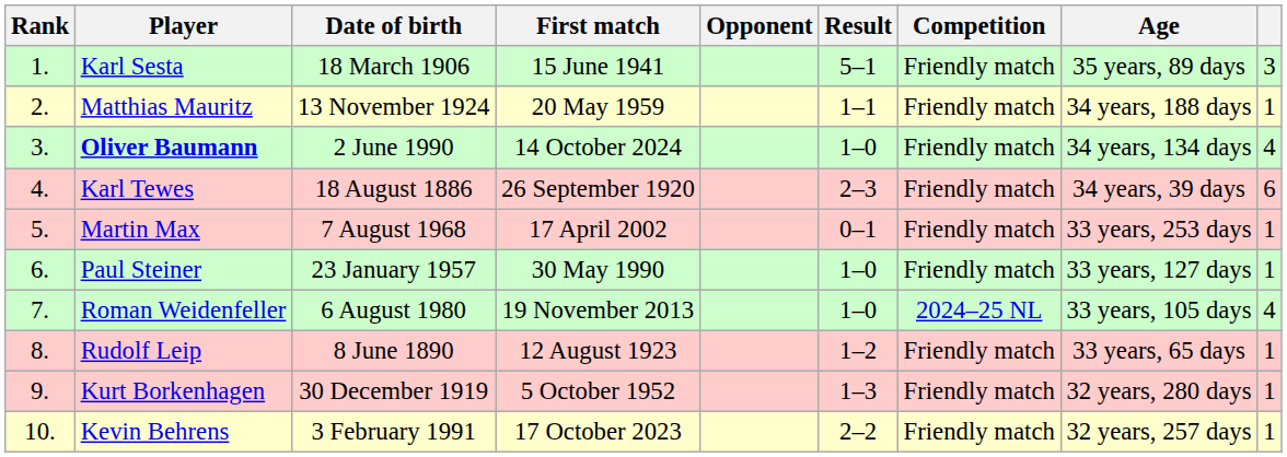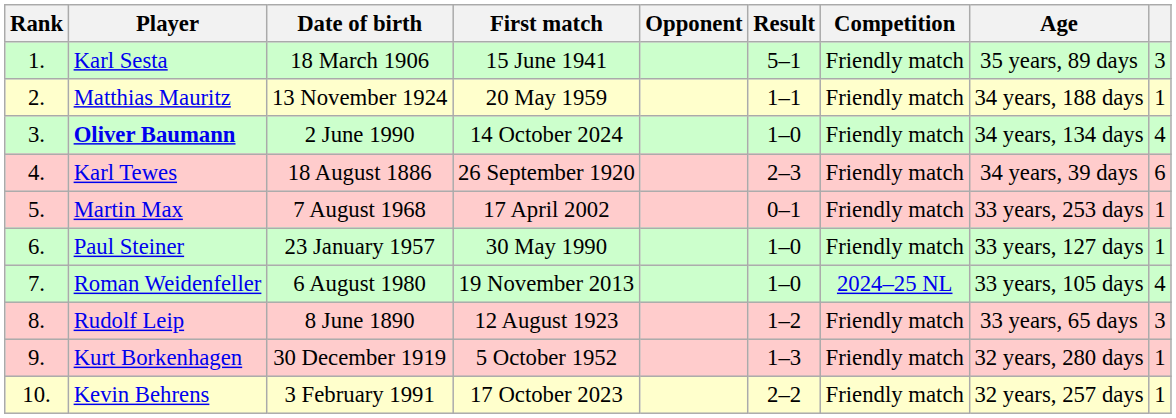Rudolf Leip | column 9: 1 -> 3
